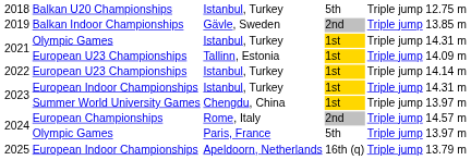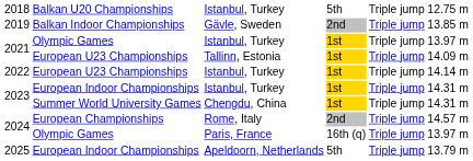2021 / Istanbul, Turkey | column 6: 14.31 m -> 13.97 m
Chengdu, China | column 6: 13.97 m -> 14.31 m
Paris, France | column 4: 5th -> 16th (q)
Apeldoorn, Netherlands | column 4: 16th (q) -> 5th
